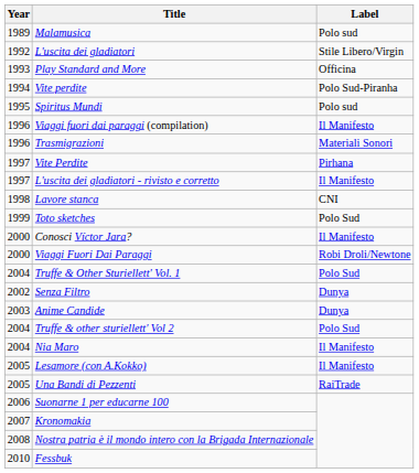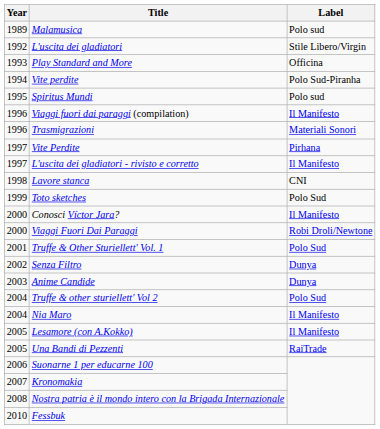Truffe & Other Sturiellett' Vol. 1 | Year: 2004 -> 2001
